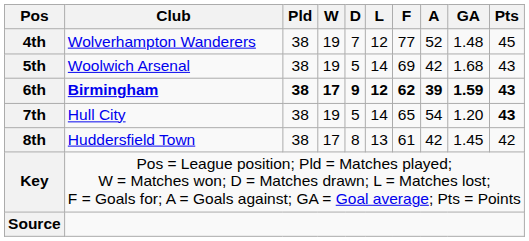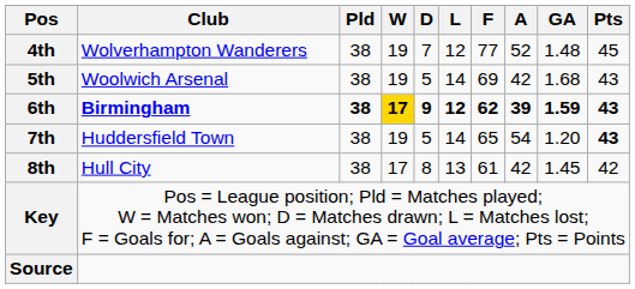6th | W: no background -> gold background
7th | Club: Hull City -> Huddersfield Town
8th | Club: Huddersfield Town -> Hull City
